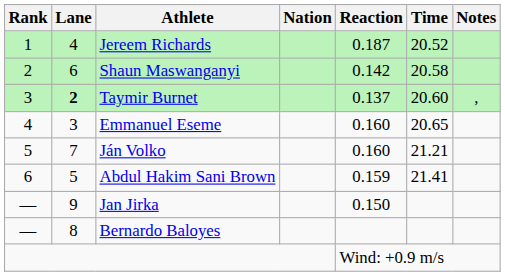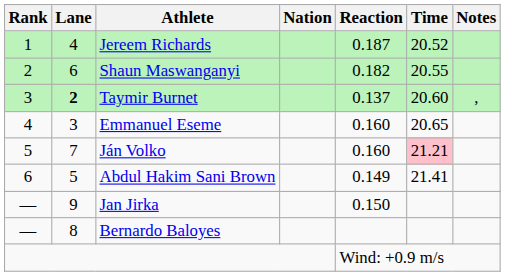Shaun Maswanganyi | Reaction: 0.142 -> 0.182
Shaun Maswanganyi | Time: 20.58 -> 20.55
Ján Volko | Time: no background -> pink background
Abdul Hakim Sani Brown | Reaction: 0.159 -> 0.149
